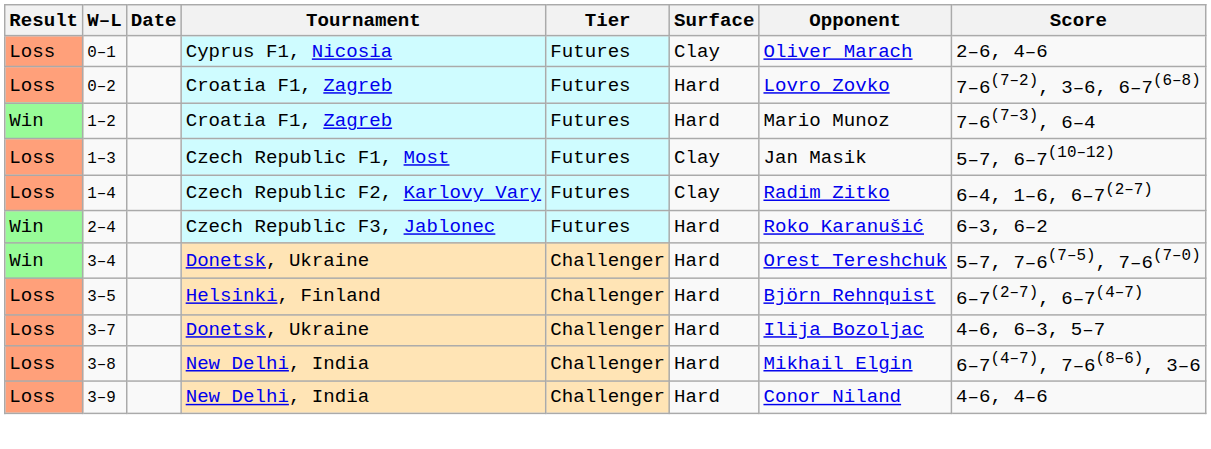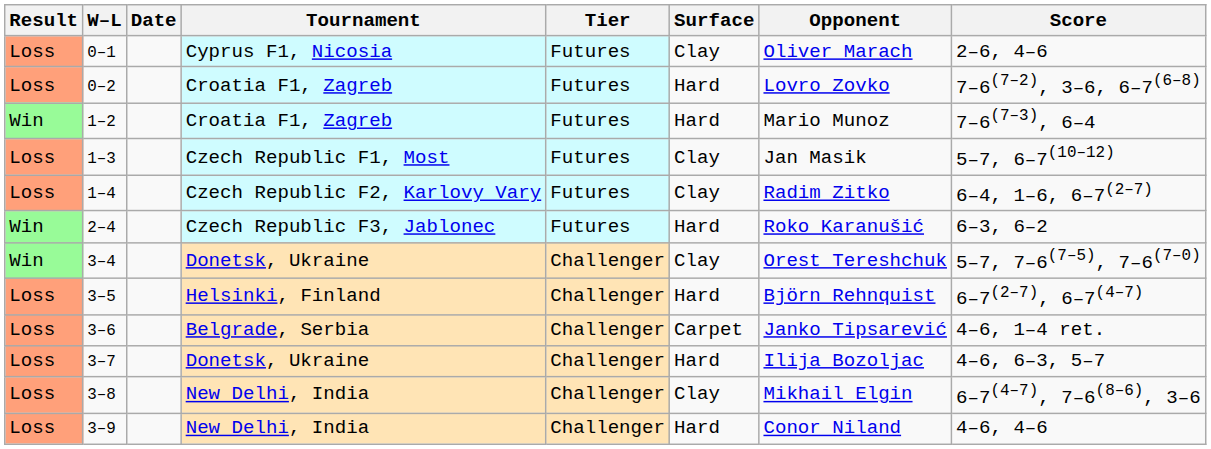3–4 | Surface: Hard -> Clay
+ row: Loss | 3–6 | Belgrade, Serbia | Challenger | Carpet | Janko Tipsarević | 4–6, 1–4 ret.
3–8 | Surface: Hard -> Clay
